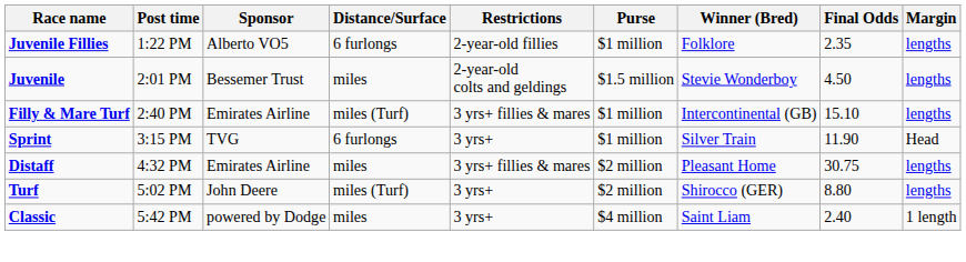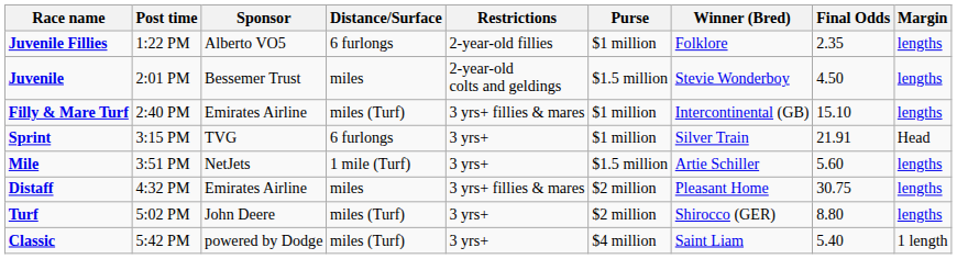Sprint | Final Odds: 11.90 -> 21.91
+ row: Mile | 3:51 PM | NetJets | 1 mile (Turf) | 3 yrs+ | $1.5 million | Artie Schiller | 5.60 | lengths
Classic | Distance/Surface: miles -> miles (Turf)
Classic | Final Odds: 2.40 -> 5.40
